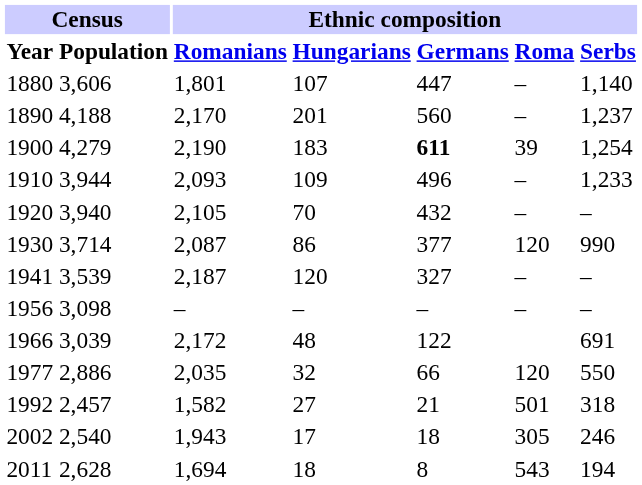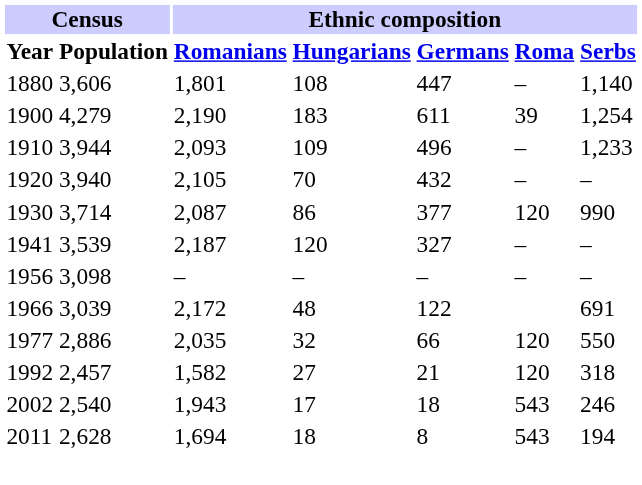1880 | Ethnic composition / Hungarians: 107 -> 108
- row: 1890 | 4,188 | 2,170 | 201 | 560 | – | 1,237
1900 | Ethnic composition / Germans: bold -> normal
1992 | Ethnic composition / Roma: 501 -> 120
2002 | Ethnic composition / Roma: 305 -> 543
